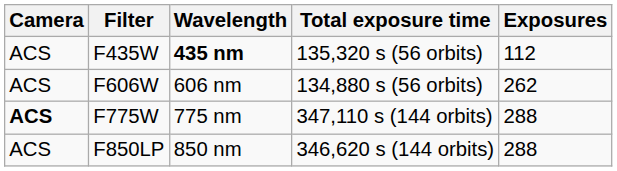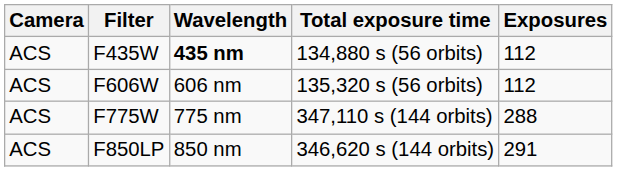F435W | Total exposure time: 135,320 s (56 orbits) -> 134,880 s (56 orbits)
F606W | Total exposure time: 134,880 s (56 orbits) -> 135,320 s (56 orbits)
F606W | Exposures: 262 -> 112
F775W | Camera: bold -> normal
F850LP | Exposures: 288 -> 291
